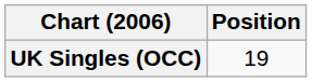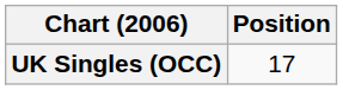UK Singles (OCC) | Position: 19 -> 17
